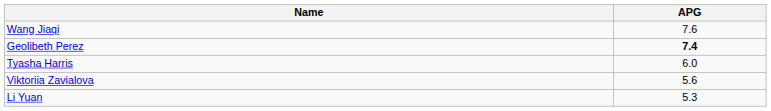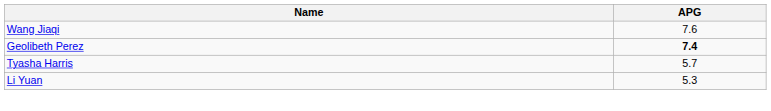Tyasha Harris | APG: 6.0 -> 5.7
- row: Viktoriia Zavialova | 5.6
